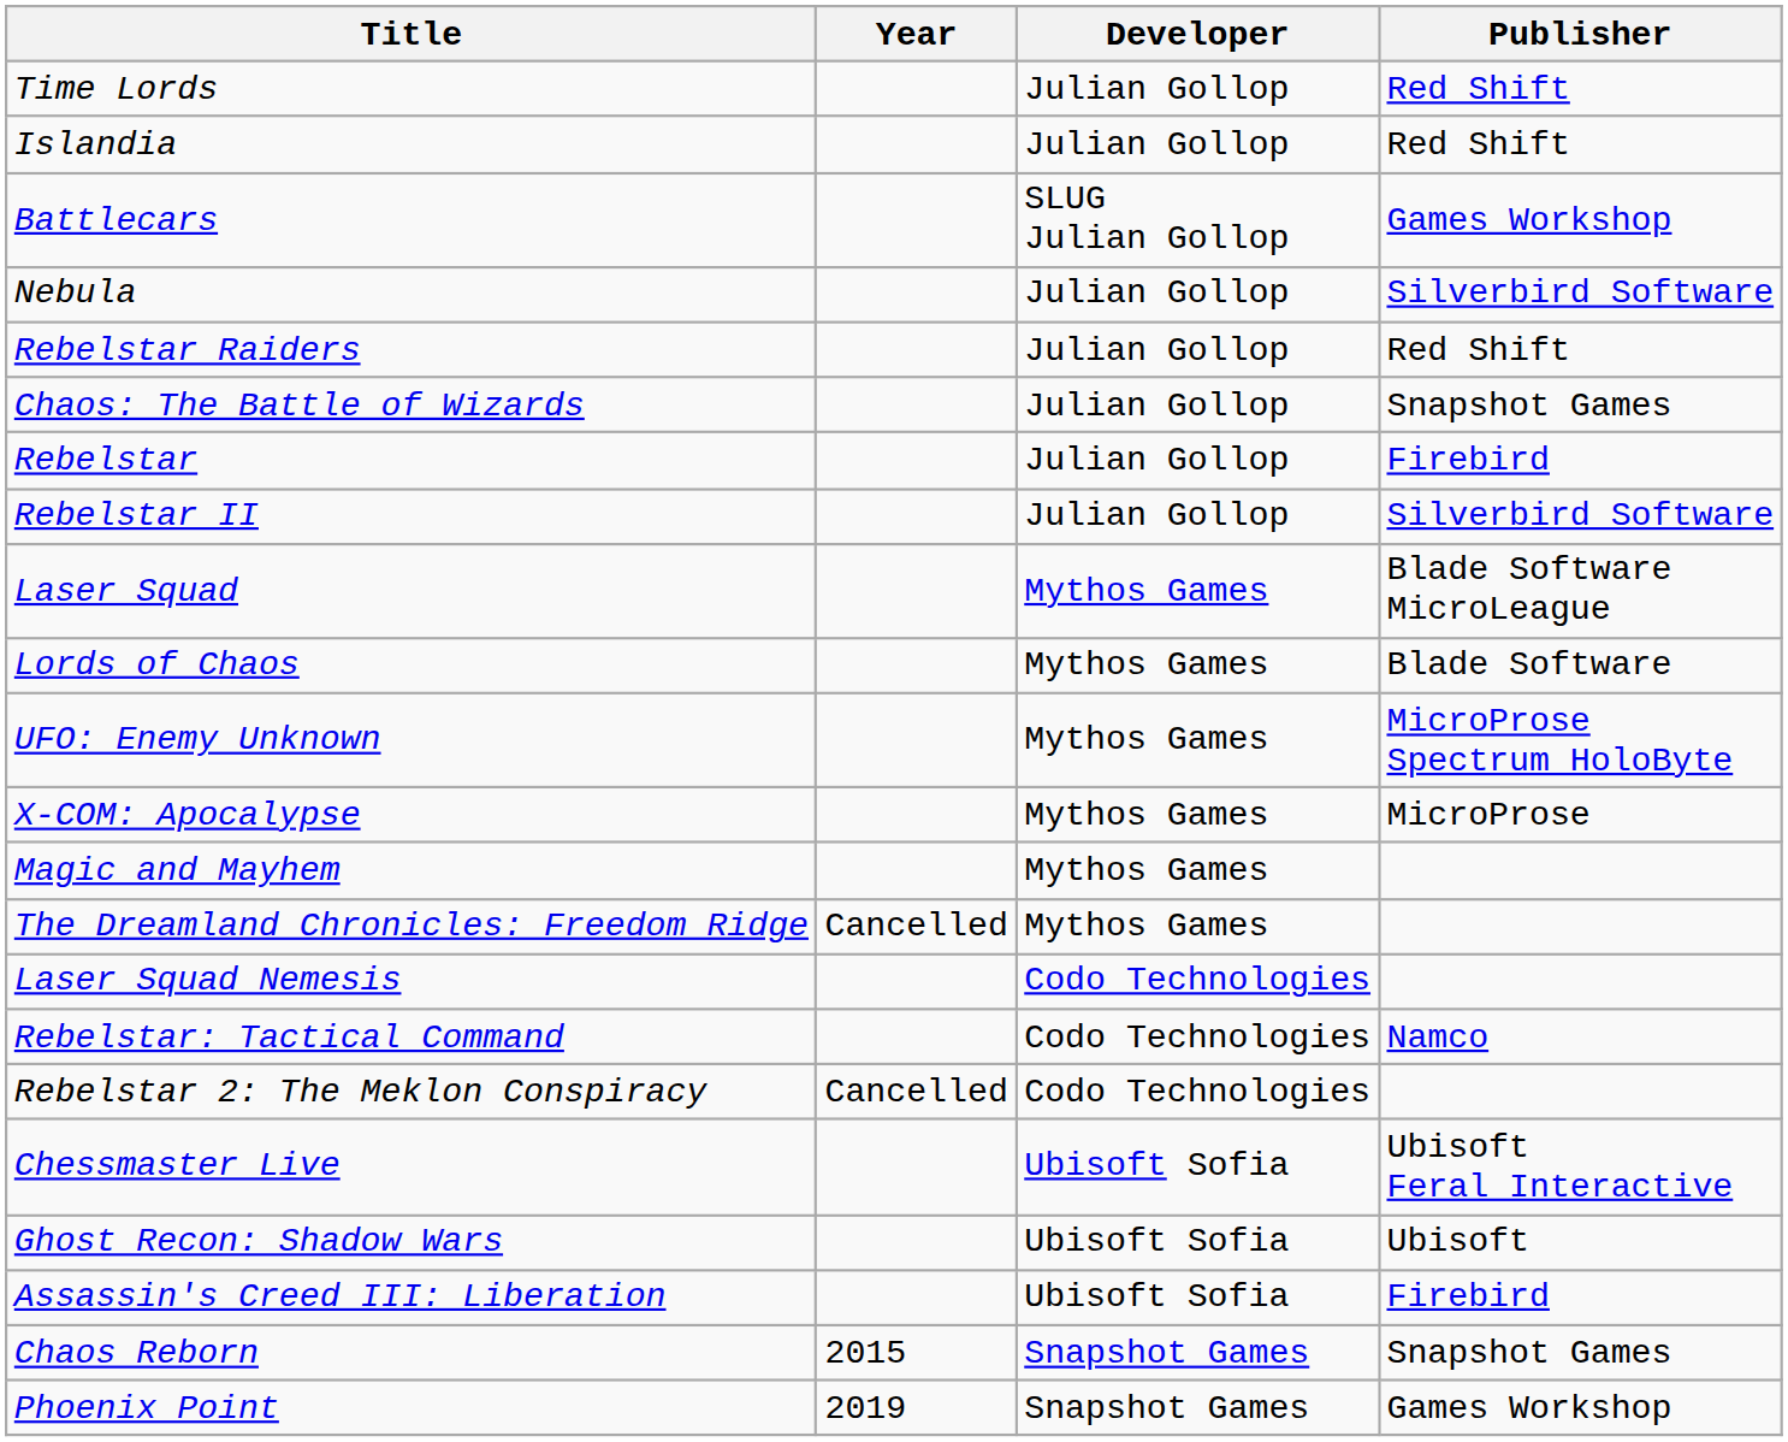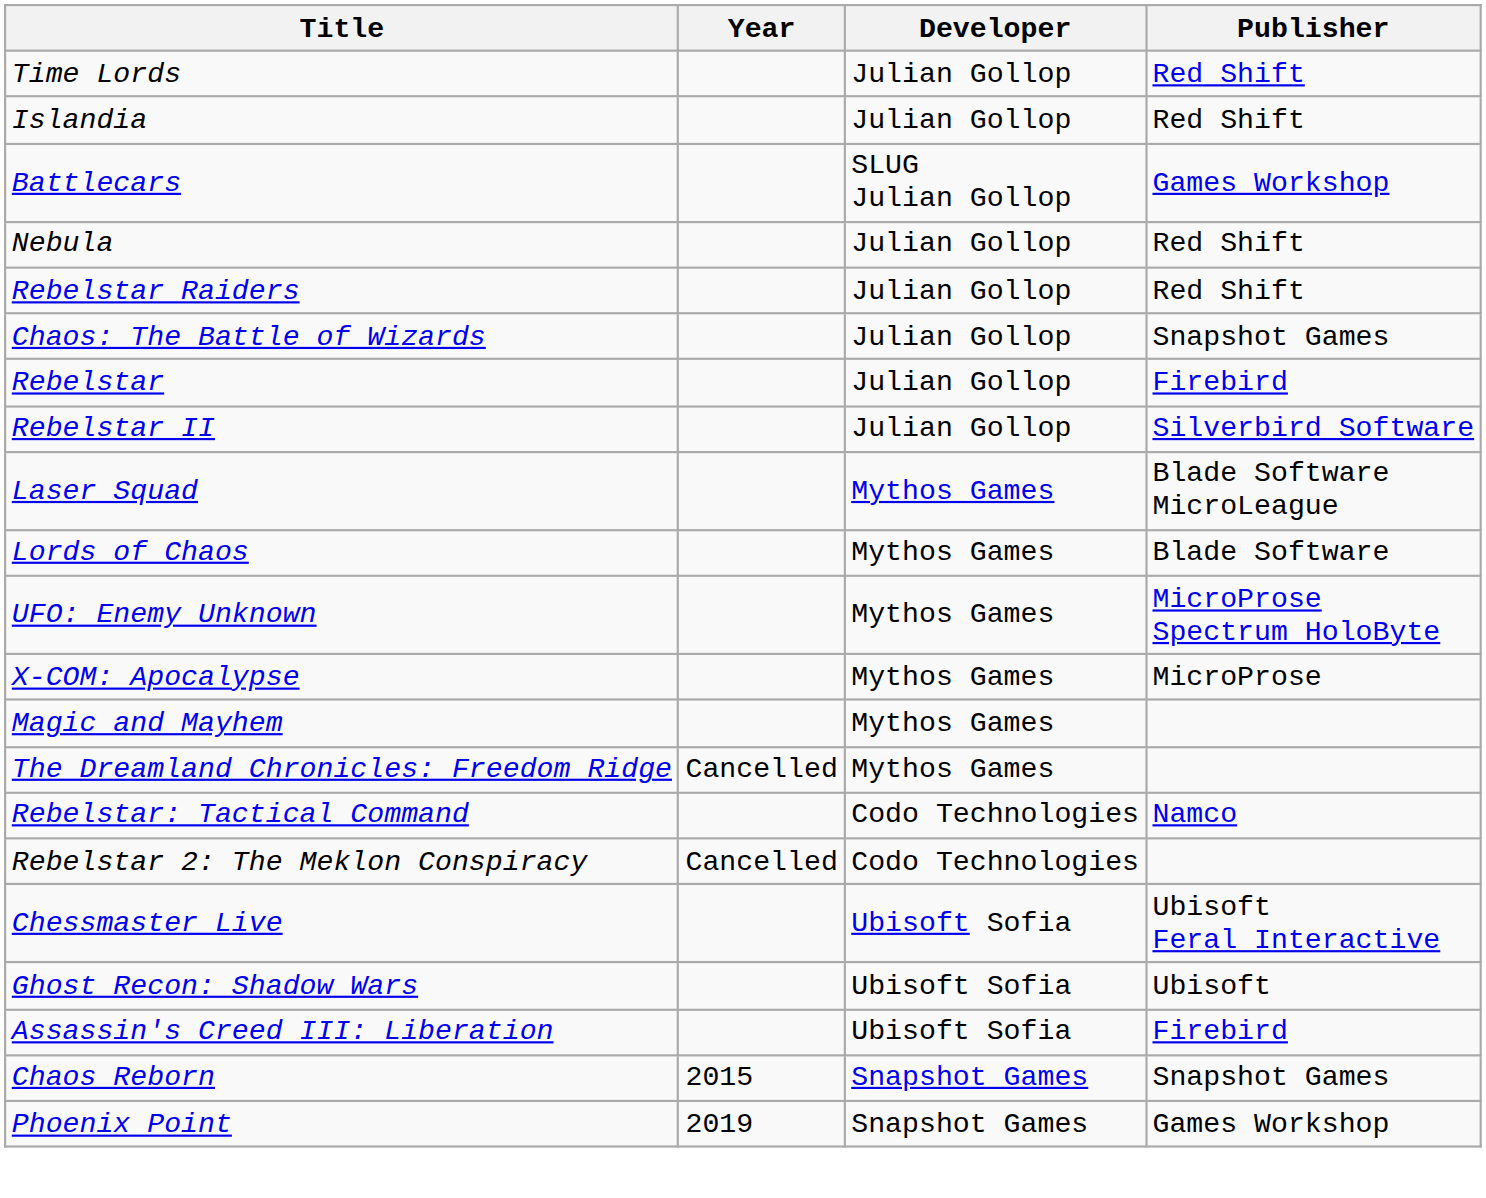Nebula | Publisher: Silverbird Software -> Red Shift
- row: Laser Squad Nemesis | Codo Technologies
